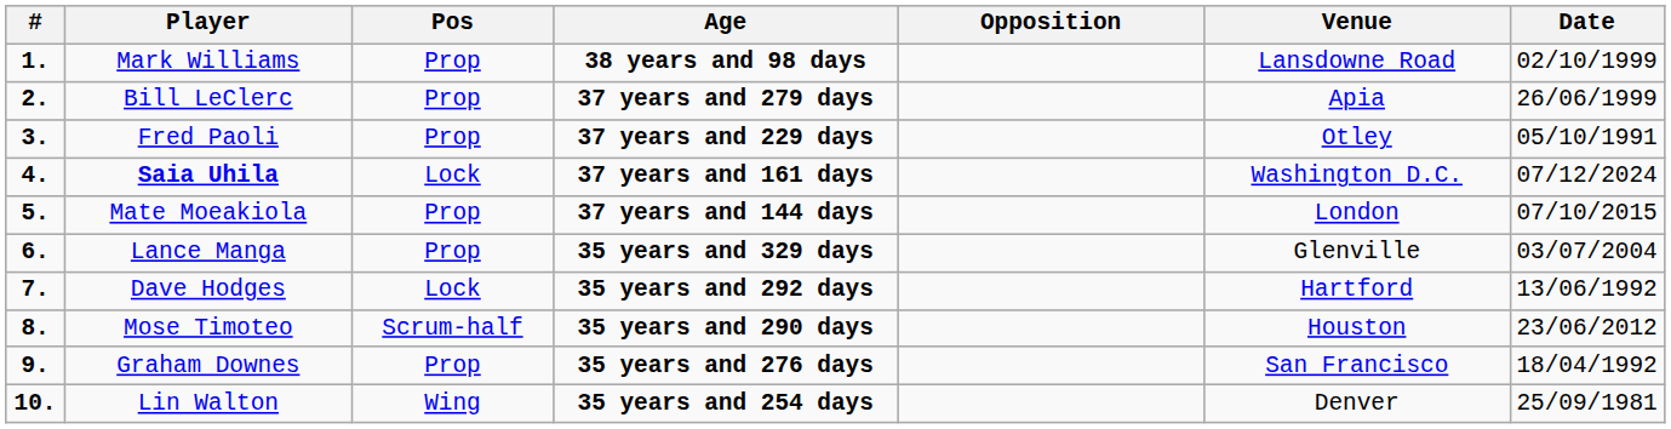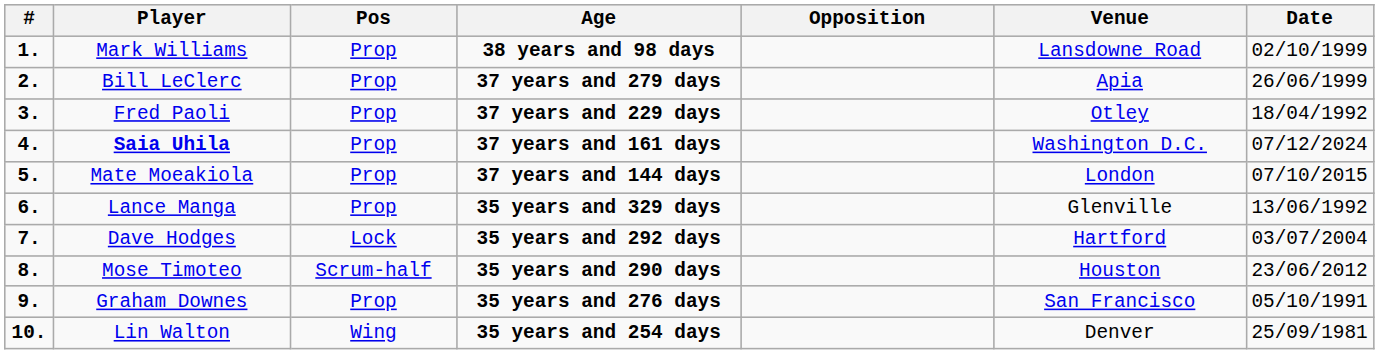Fred Paoli | Date: 05/10/1991 -> 18/04/1992
Saia Uhila | Pos: Lock -> Prop
Lance Manga | Date: 03/07/2004 -> 13/06/1992
Dave Hodges | Date: 13/06/1992 -> 03/07/2004
Graham Downes | Date: 18/04/1992 -> 05/10/1991
